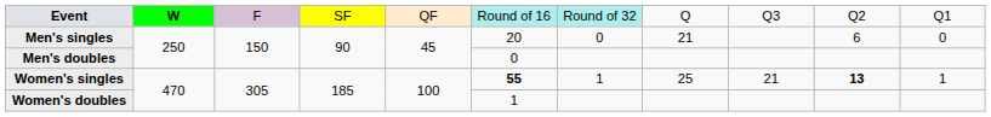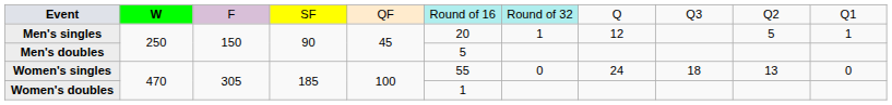Men's singles | column 7: 0 -> 1
Men's singles | column 8: 21 -> 12
Men's singles | column 10: 6 -> 5
Men's singles | column 11: 0 -> 1
Men's doubles | column 6: 0 -> 5
Women's singles | column 6: bold -> normal
Women's singles | column 7: 1 -> 0
Women's singles | column 8: 25 -> 24
Women's singles | column 9: 21 -> 18
Women's singles | column 10: bold -> normal
Women's singles | column 11: 1 -> 0
